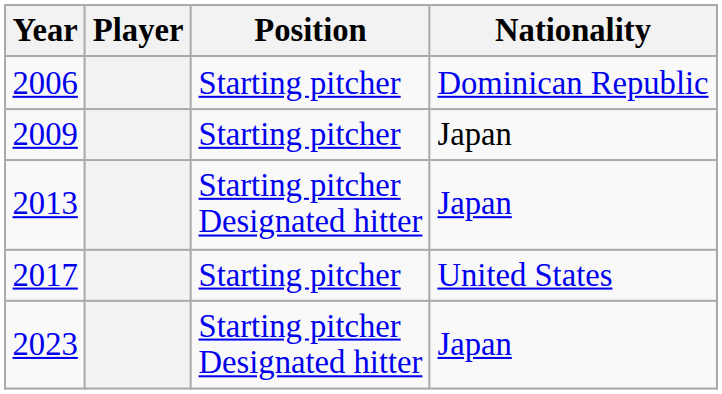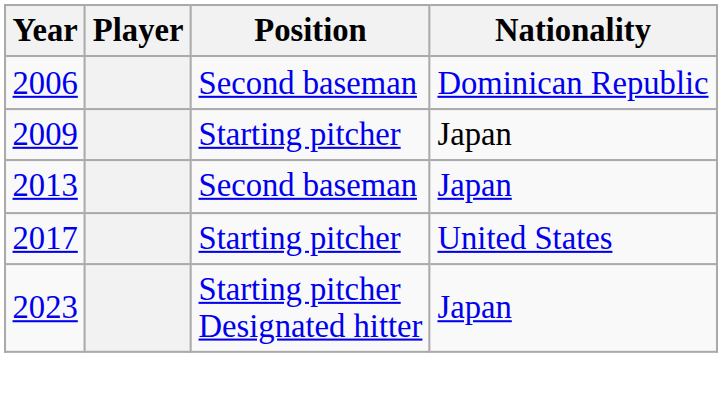2006 | Position: Starting pitcher -> Second baseman
2013 | Position: Starting pitcher Designated hitter -> Second baseman
